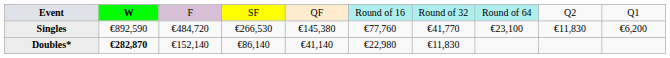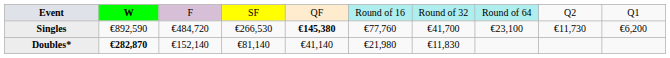Singles | column 5: normal -> bold
Singles | column 7: €41,770 -> €41,700
Singles | column 9: €11,830 -> €11,730
Doubles* | column 4: €86,140 -> €81,140
Doubles* | column 6: €22,980 -> €21,980
